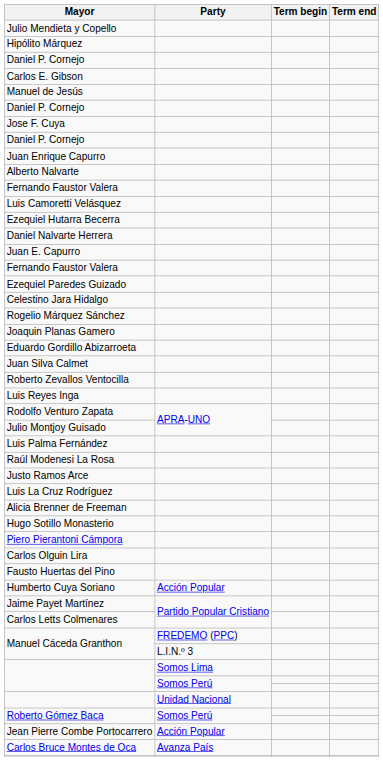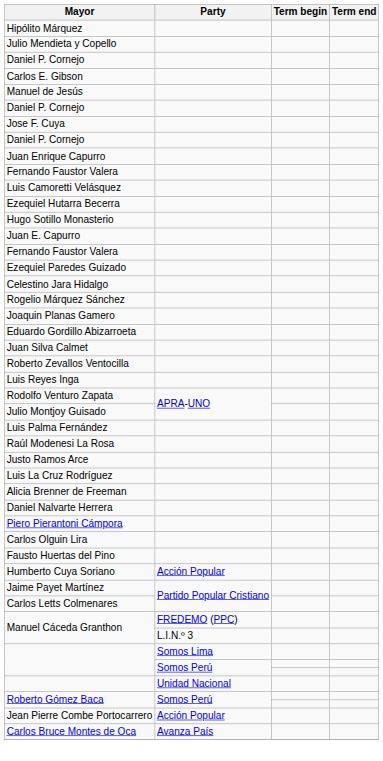rows swapped: Julio Mendieta y Copello <-> Hipólito Márquez
- row: Alberto Nalvarte
rows swapped: Daniel Nalvarte Herrera <-> Hugo Sotillo Monasterio
